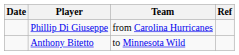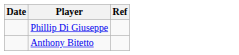- column: Team | from Carolina Hurricanes | to Minnesota Wild
